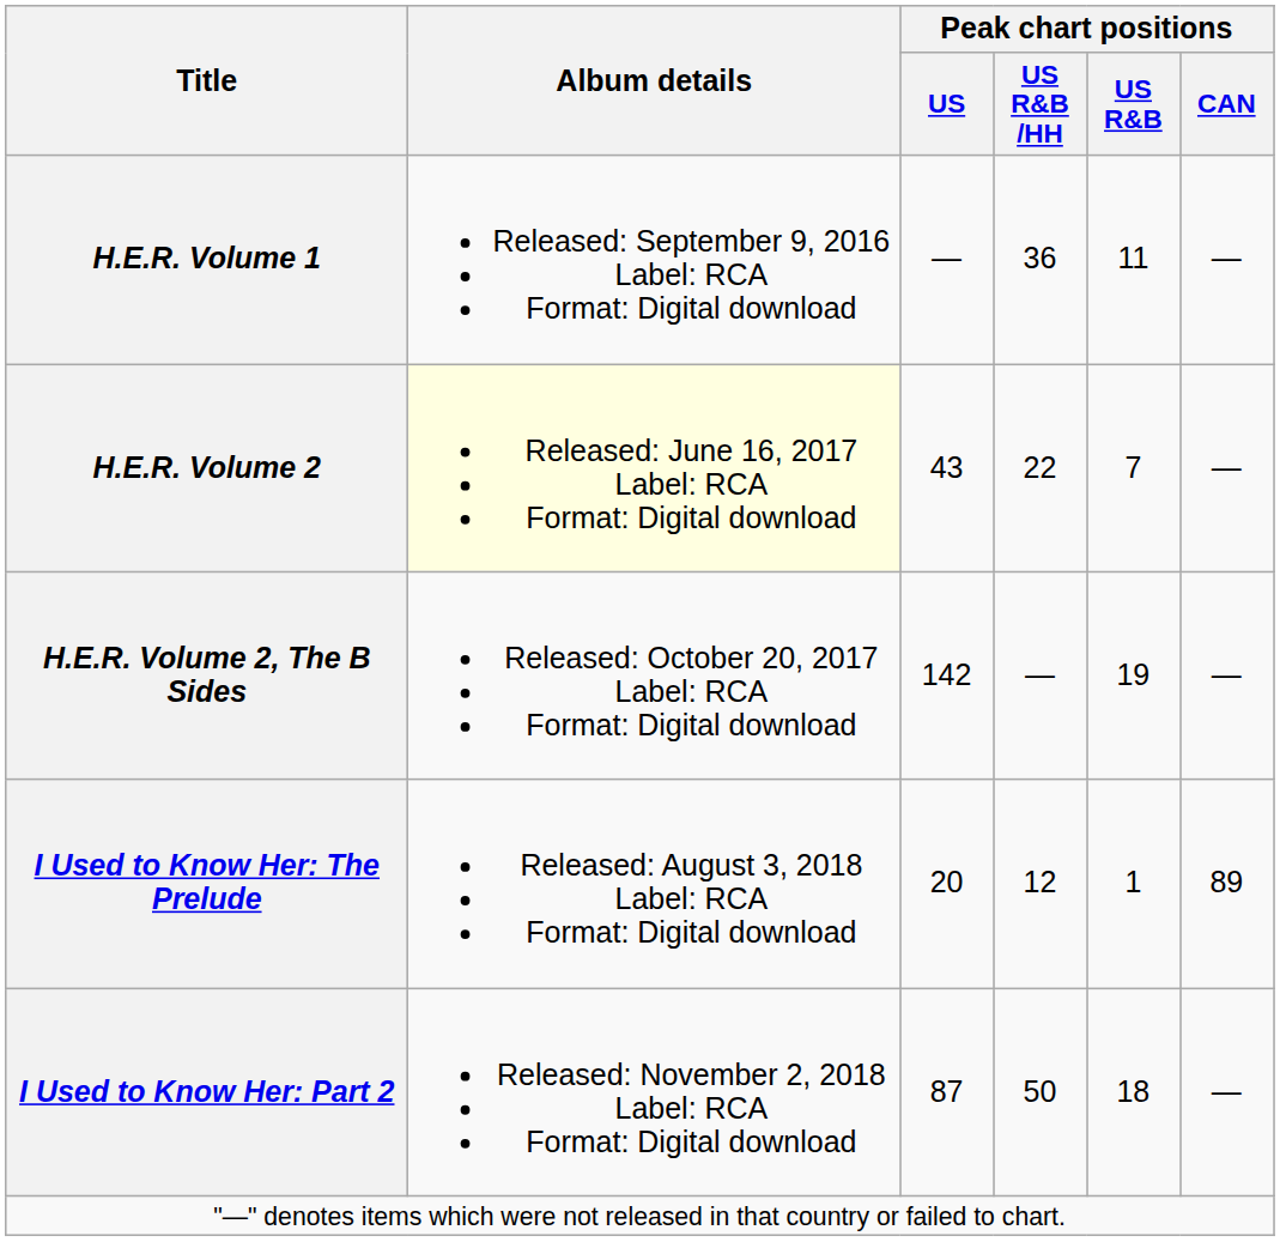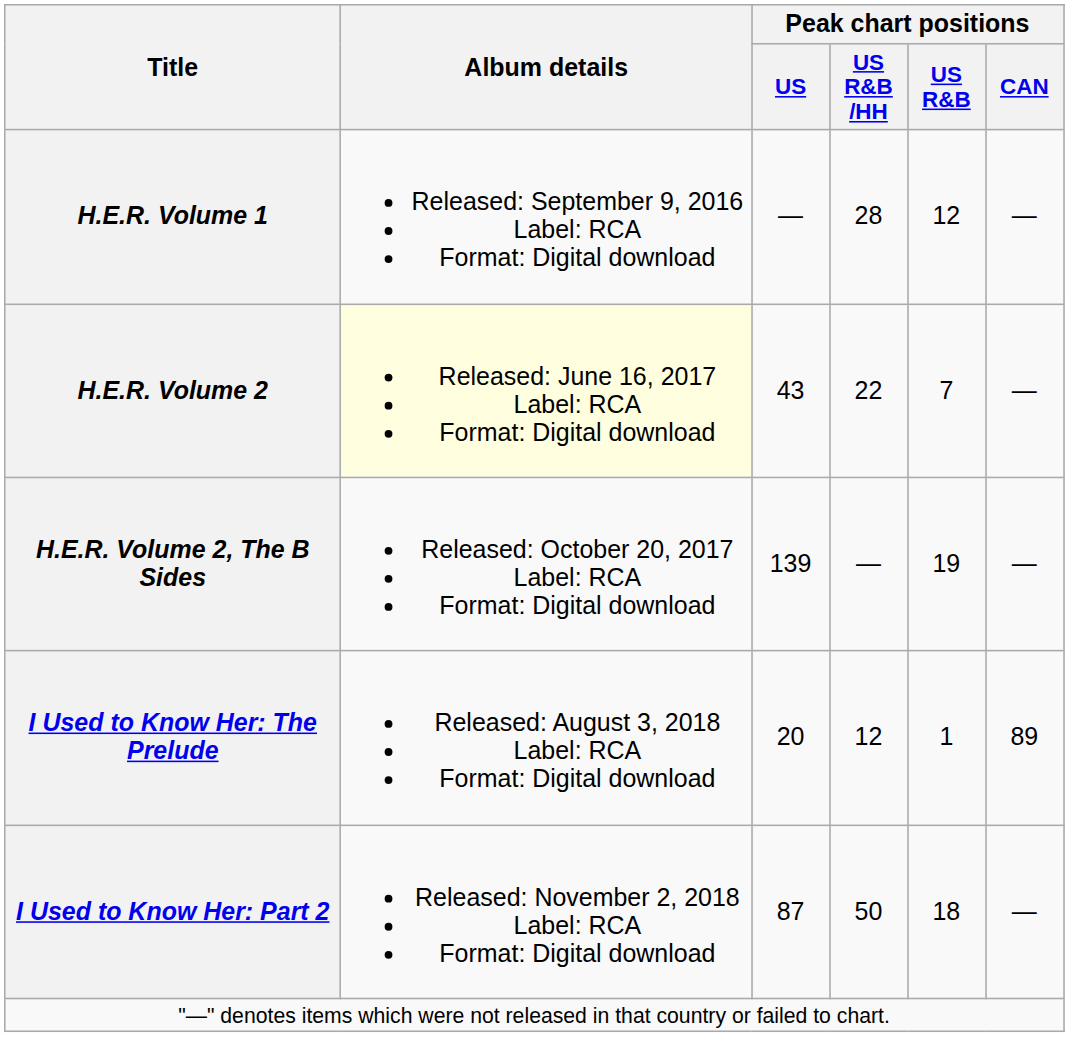H.E.R. Volume 1 | Peak chart positions / US R&B /HH: 36 -> 28
H.E.R. Volume 1 | Peak chart positions / US R&B: 11 -> 12
H.E.R. Volume 2, The B Sides | Peak chart positions / US: 142 -> 139
